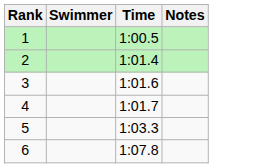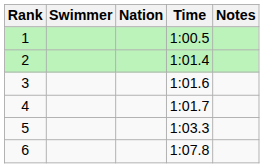+ column: Nation
